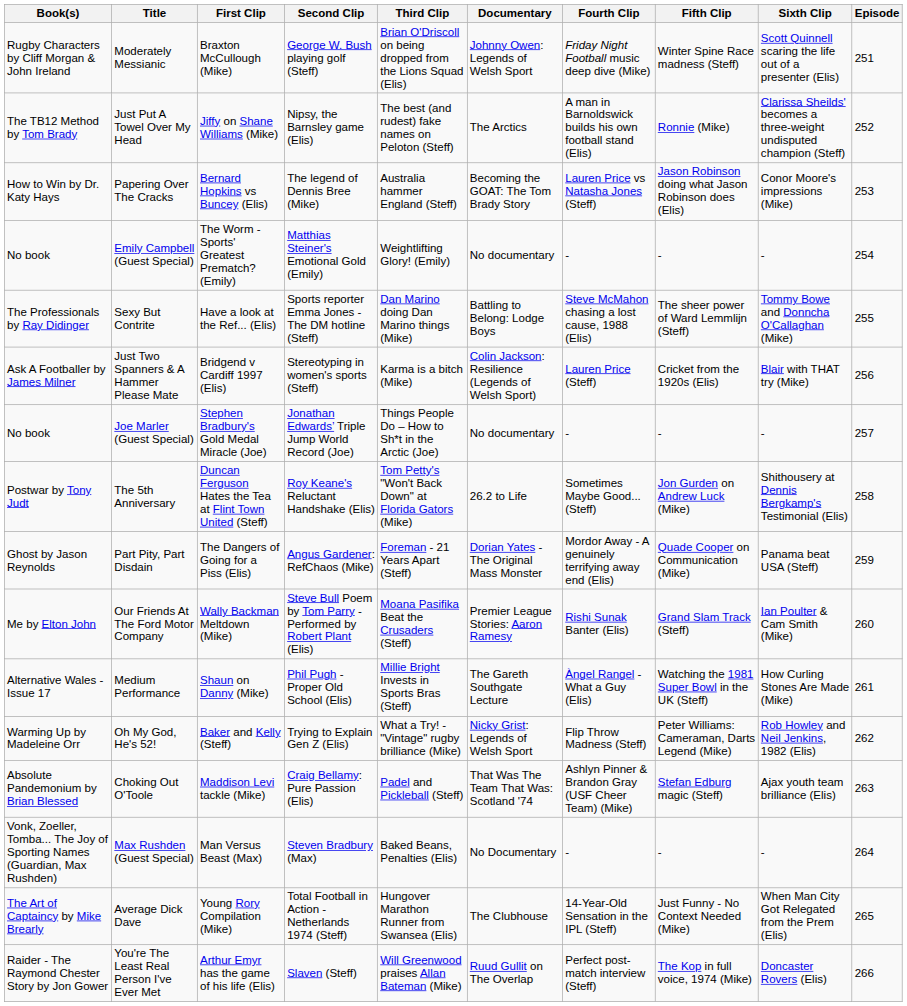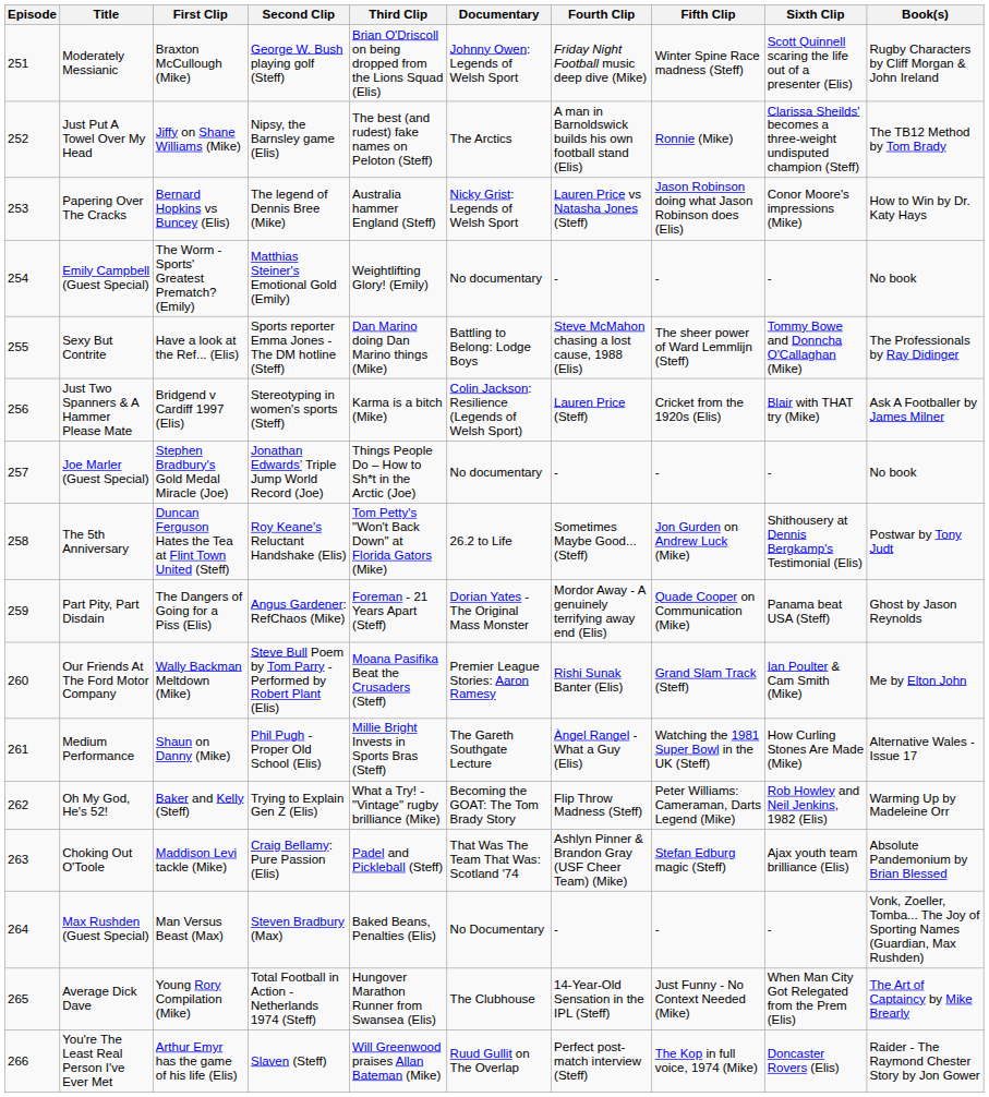columns swapped: Episode <-> Book(s)
Papering Over The Cracks | Documentary: Becoming the GOAT: The Tom Brady Story -> Nicky Grist: Legends of Welsh Sport
Oh My God, He's 52! | Documentary: Nicky Grist: Legends of Welsh Sport -> Becoming the GOAT: The Tom Brady Story
